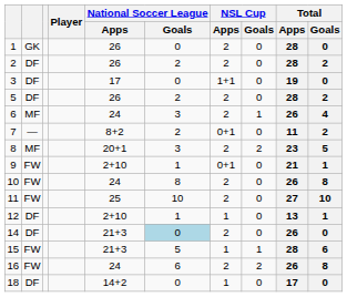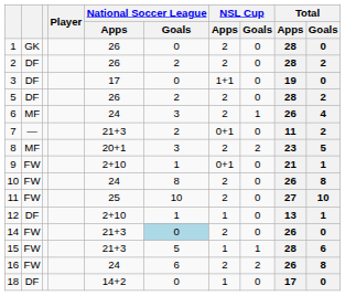7 | National Soccer League / Apps: 8+2 -> 21+3
14 | column 2: DF -> FW
